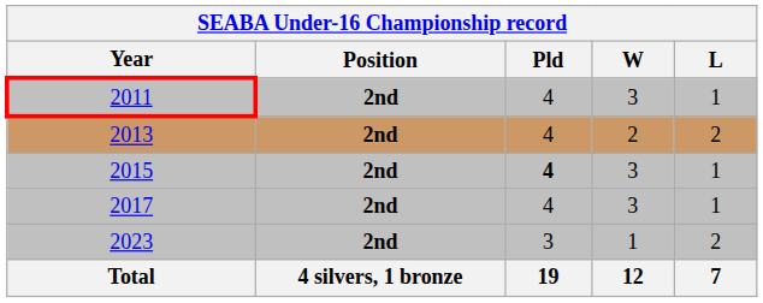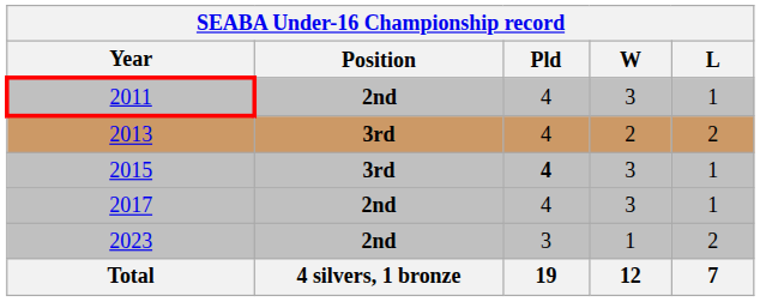2013 | Position: 2nd -> 3rd
2015 | Position: 2nd -> 3rd
